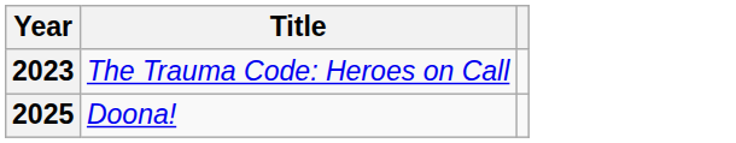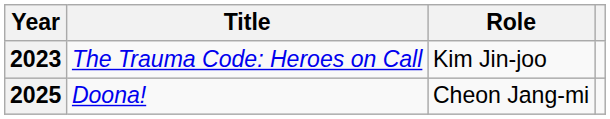+ column: Role | Kim Jin-joo | Cheon Jang-mi
